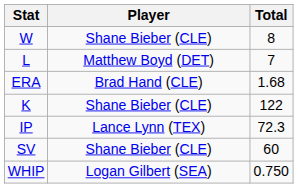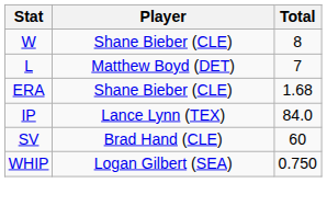ERA | Player: Brad Hand (CLE) -> Shane Bieber (CLE)
- row: K | Shane Bieber (CLE) | 122
IP | Total: 72.3 -> 84.0
SV | Player: Shane Bieber (CLE) -> Brad Hand (CLE)
